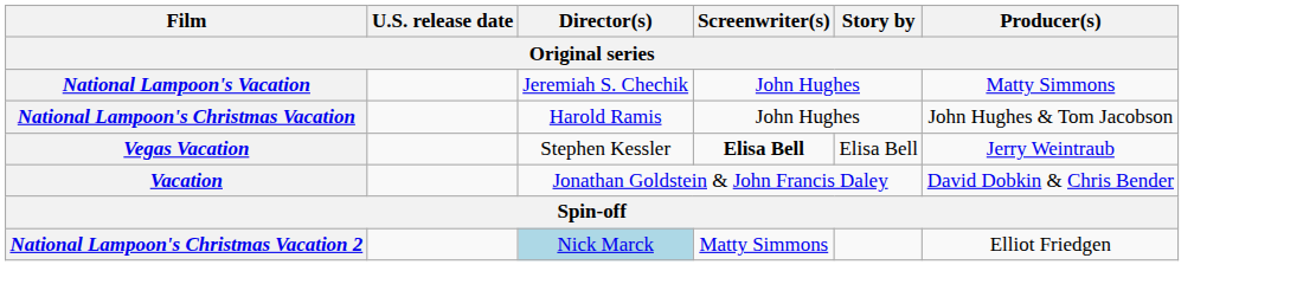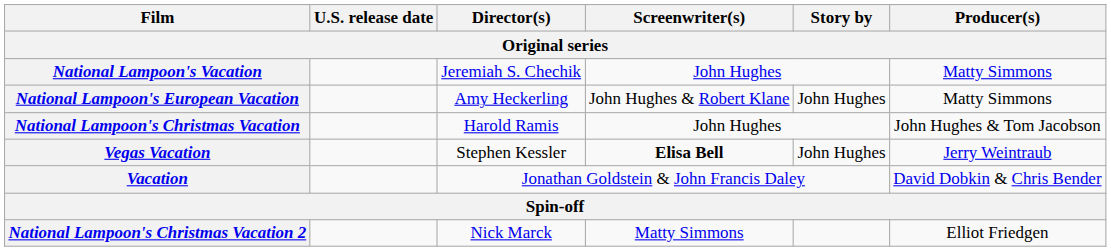+ row: National Lampoon's European Vacation | Amy Heckerling | John Hughes & Robert Klane | John Hughes | Matty Simmons
Vegas Vacation | Story by: Elisa Bell -> John Hughes
National Lampoon's Christmas Vacation 2 | Director(s): lightblue background -> no background
